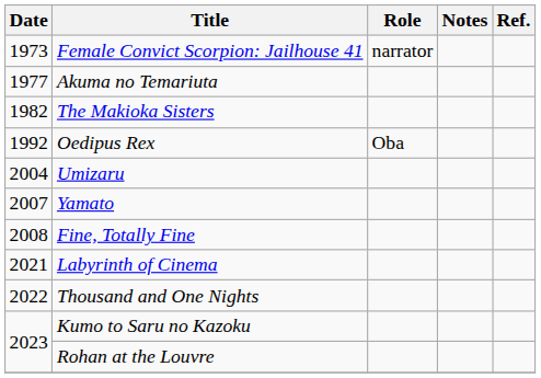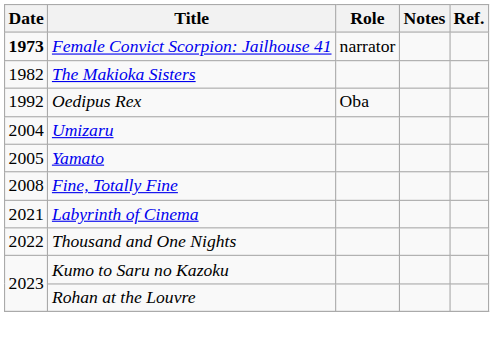Female Convict Scorpion: Jailhouse 41 | Date: normal -> bold
- row: 1977 | Akuma no Temariuta
Yamato | Date: 2007 -> 2005
